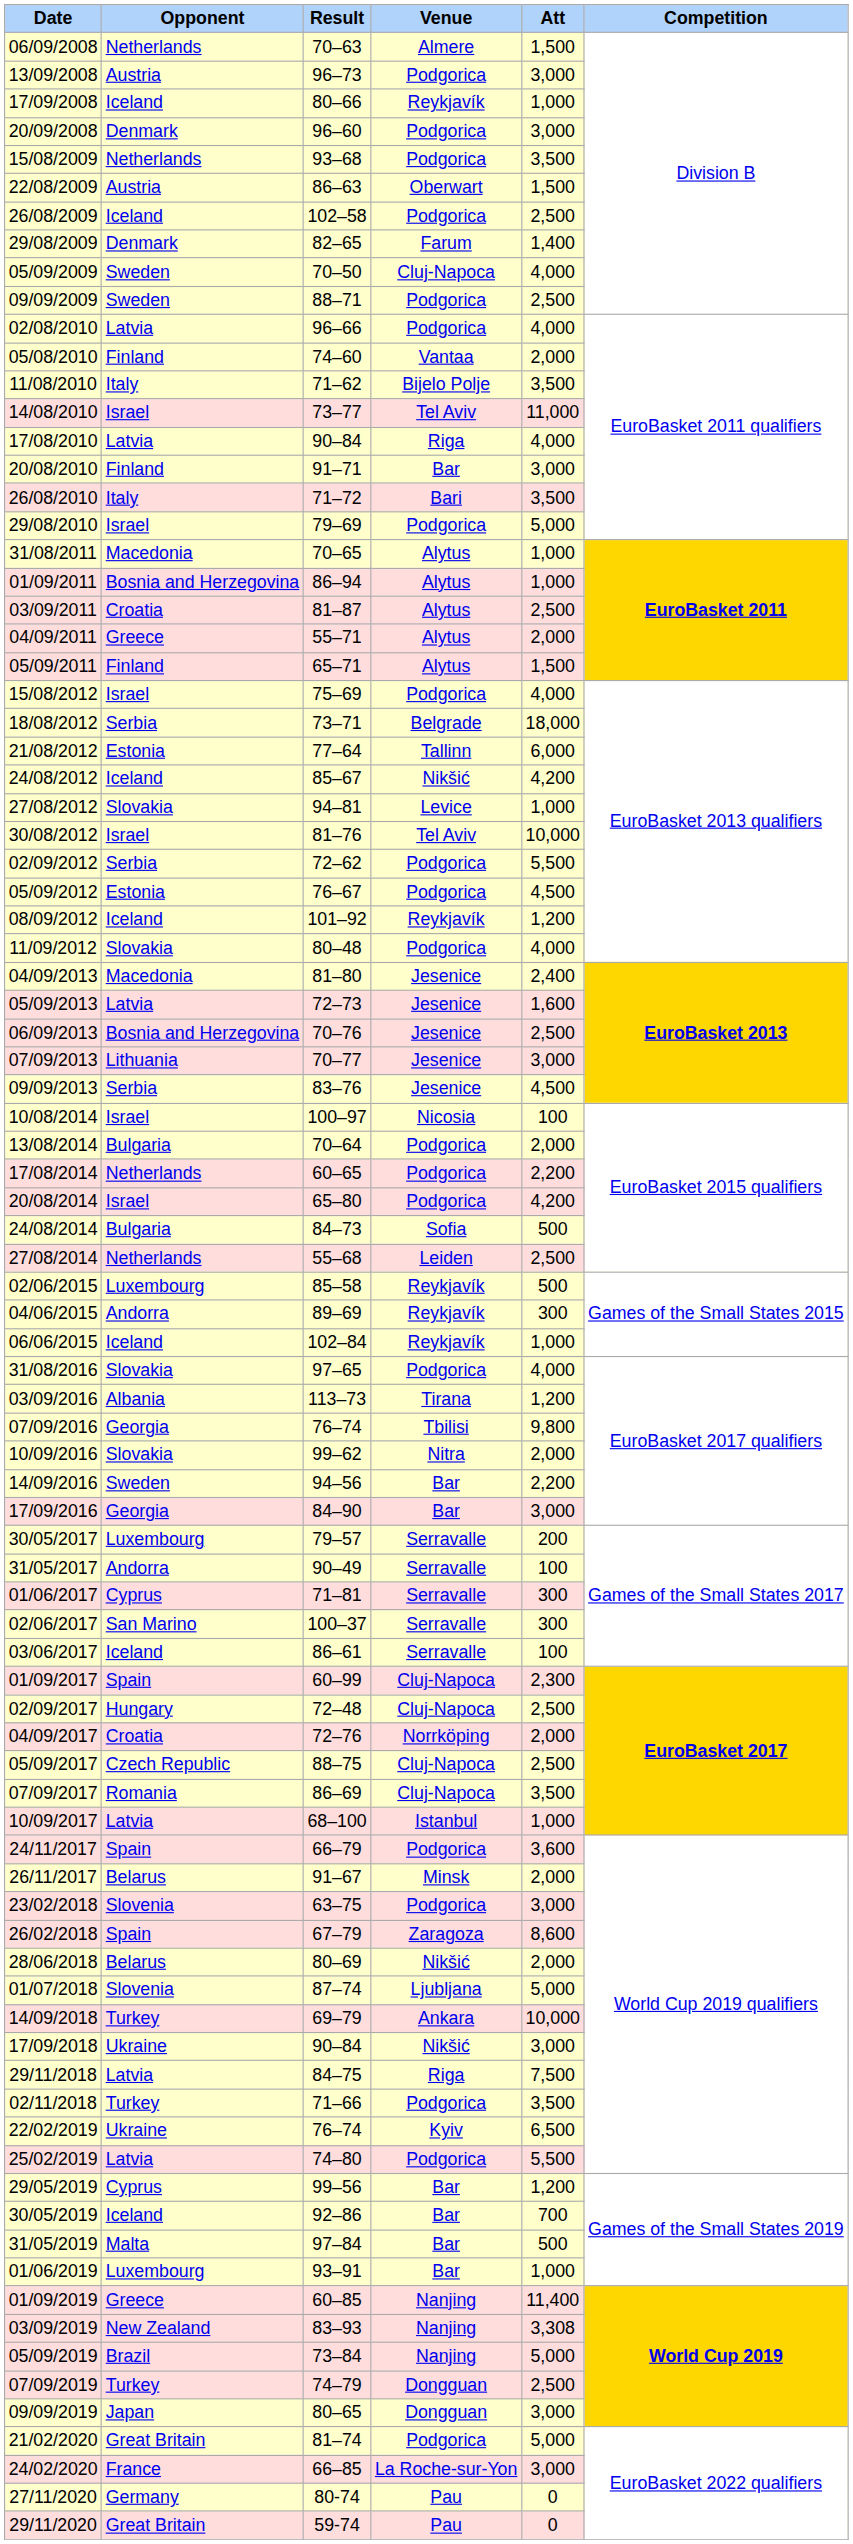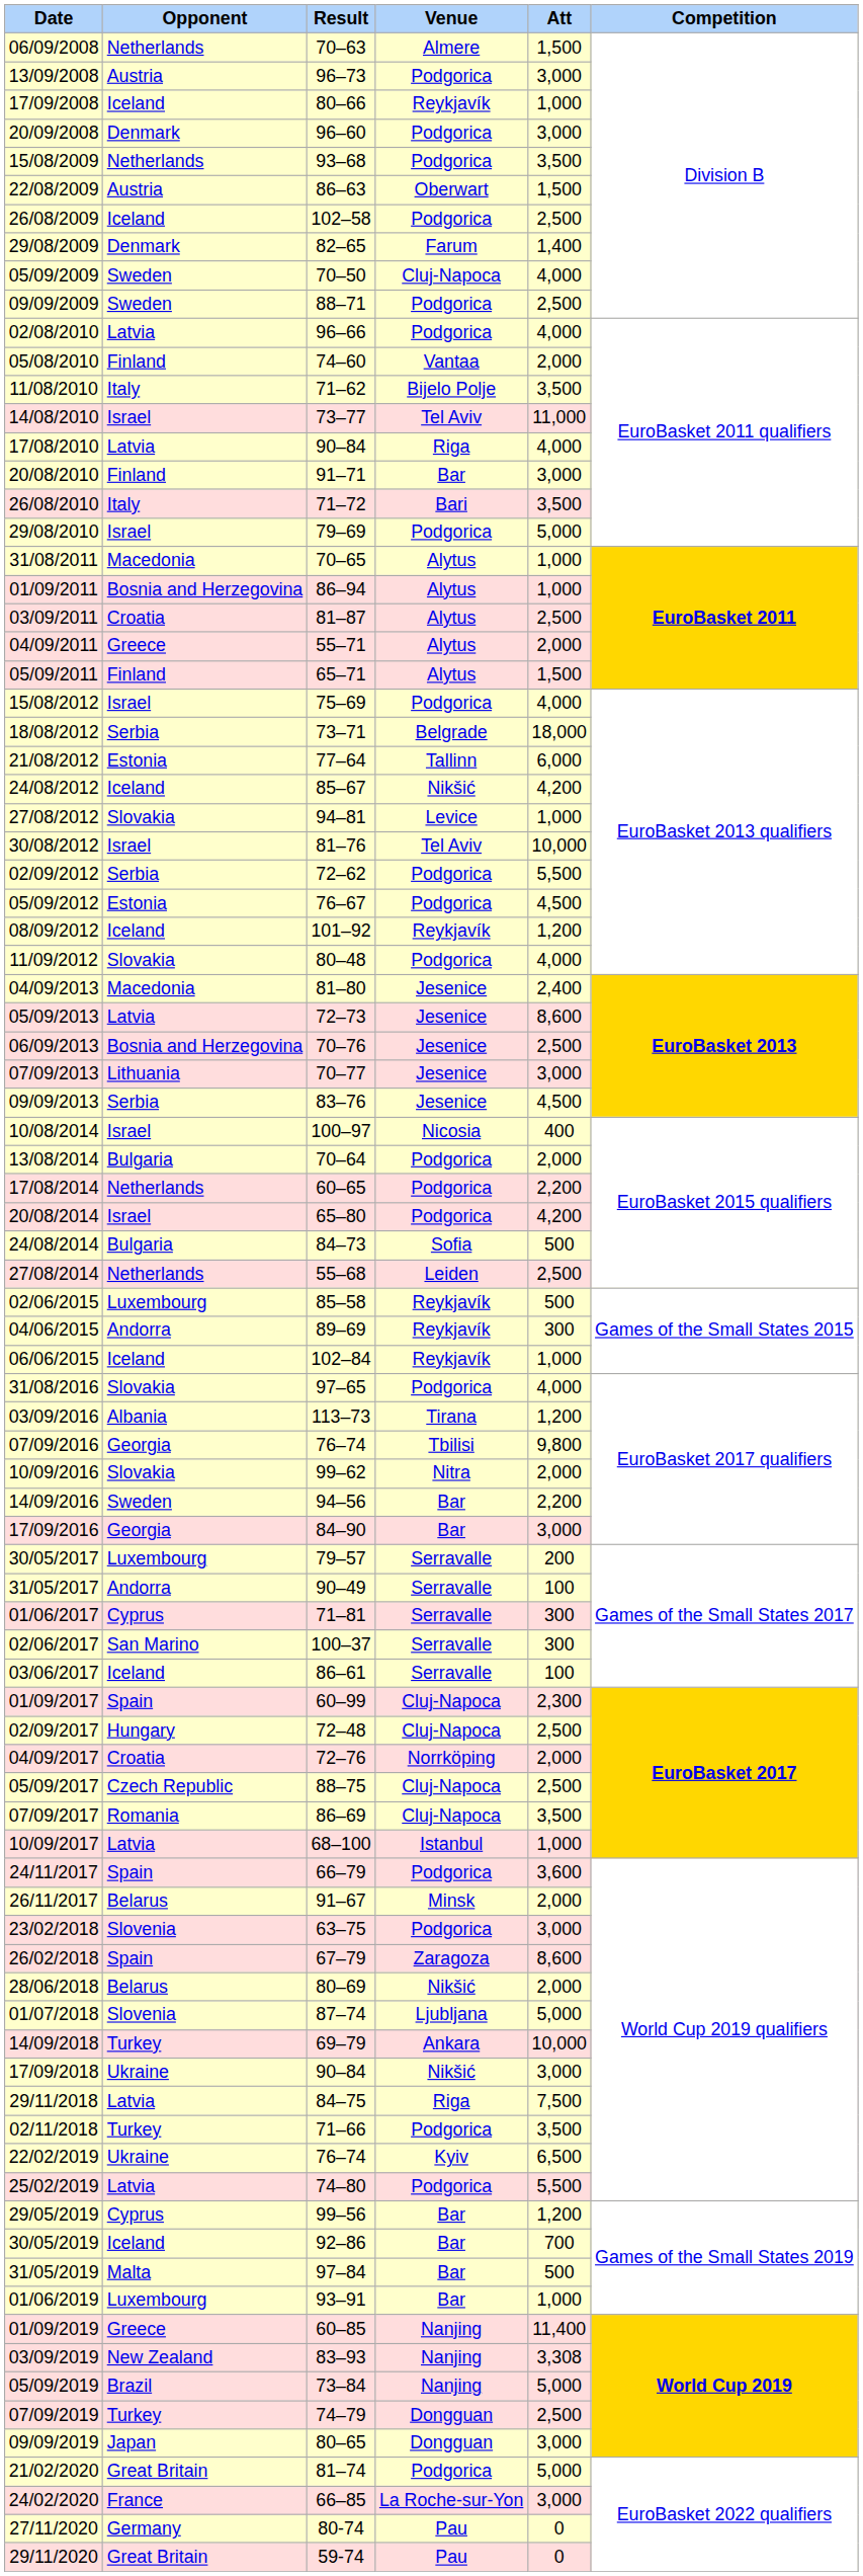05/09/2013 | Att: 1,600 -> 8,600
10/08/2014 | Att: 100 -> 400
